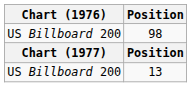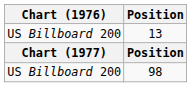rows swapped: 13 <-> 98
